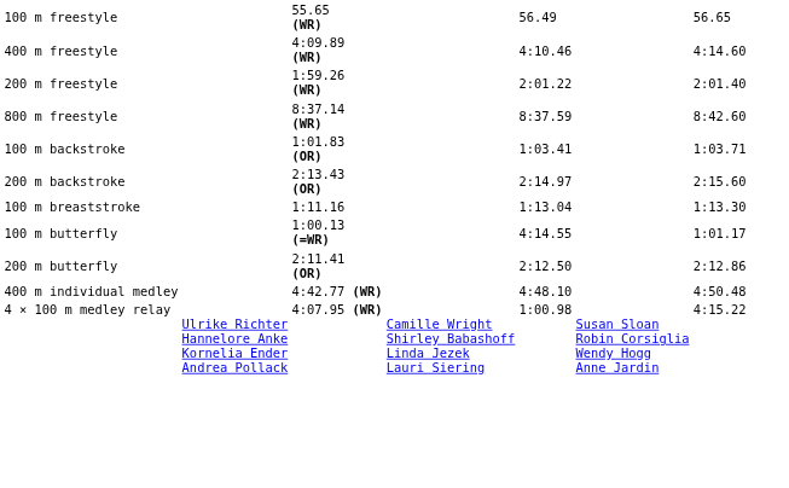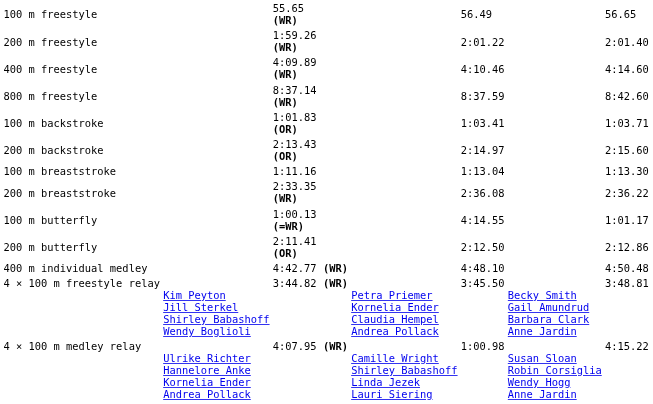rows swapped: 200 m freestyle <-> 400 m freestyle
+ row: 200 m breaststroke | 2:33.35 (WR) | 2:36.08 | 2:36.22
+ row: 4 × 100 m freestyle relay | Kim Peyton Jill Sterkel Shirley Babashoff Wendy Boglioli | 3:44.82 (WR) | Petra Priemer Kornelia Ender Claudia Hempel Andrea Pollack | 3:45.50 | Becky Smith Gail Amundrud Barbara Clark Anne Jardin | 3:48.81
